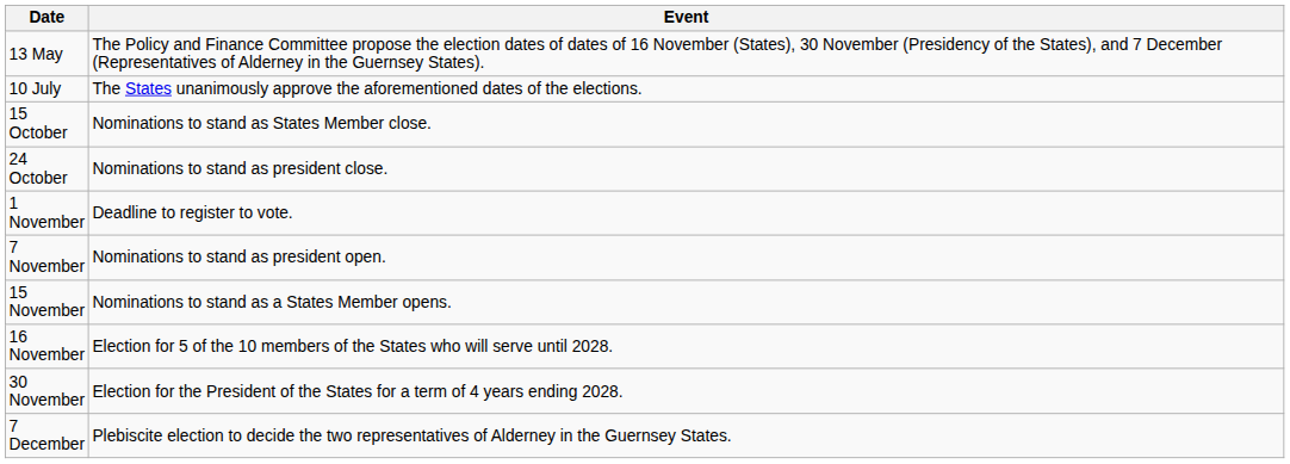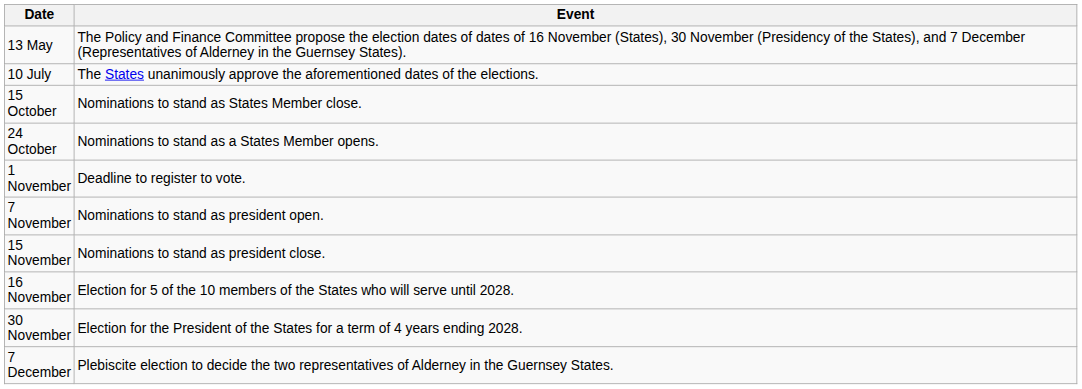24 October | Event: Nominations to stand as president close. -> Nominations to stand as a States Member opens.
15 November | Event: Nominations to stand as a States Member opens. -> Nominations to stand as president close.
